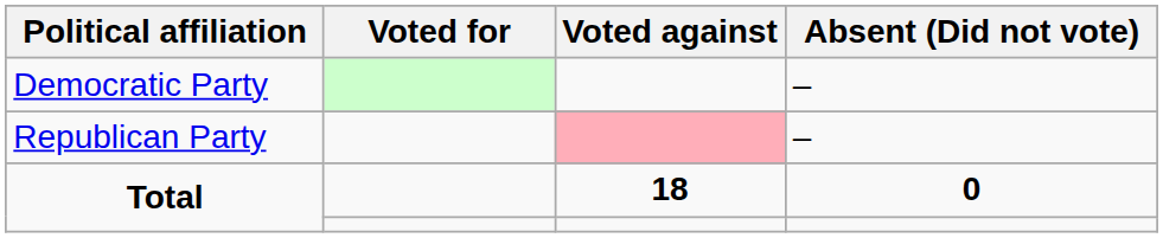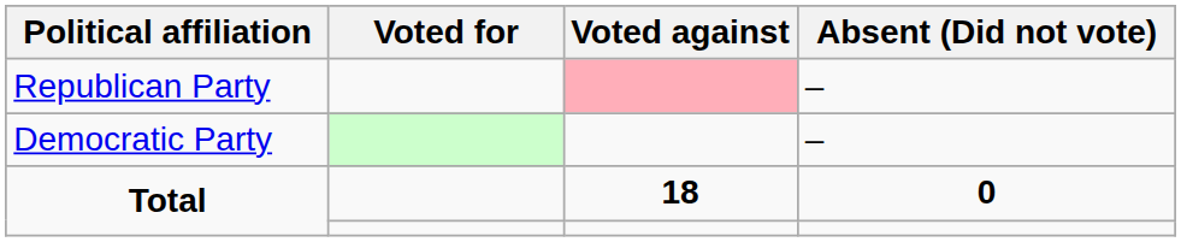rows swapped: Democratic Party <-> Republican Party
